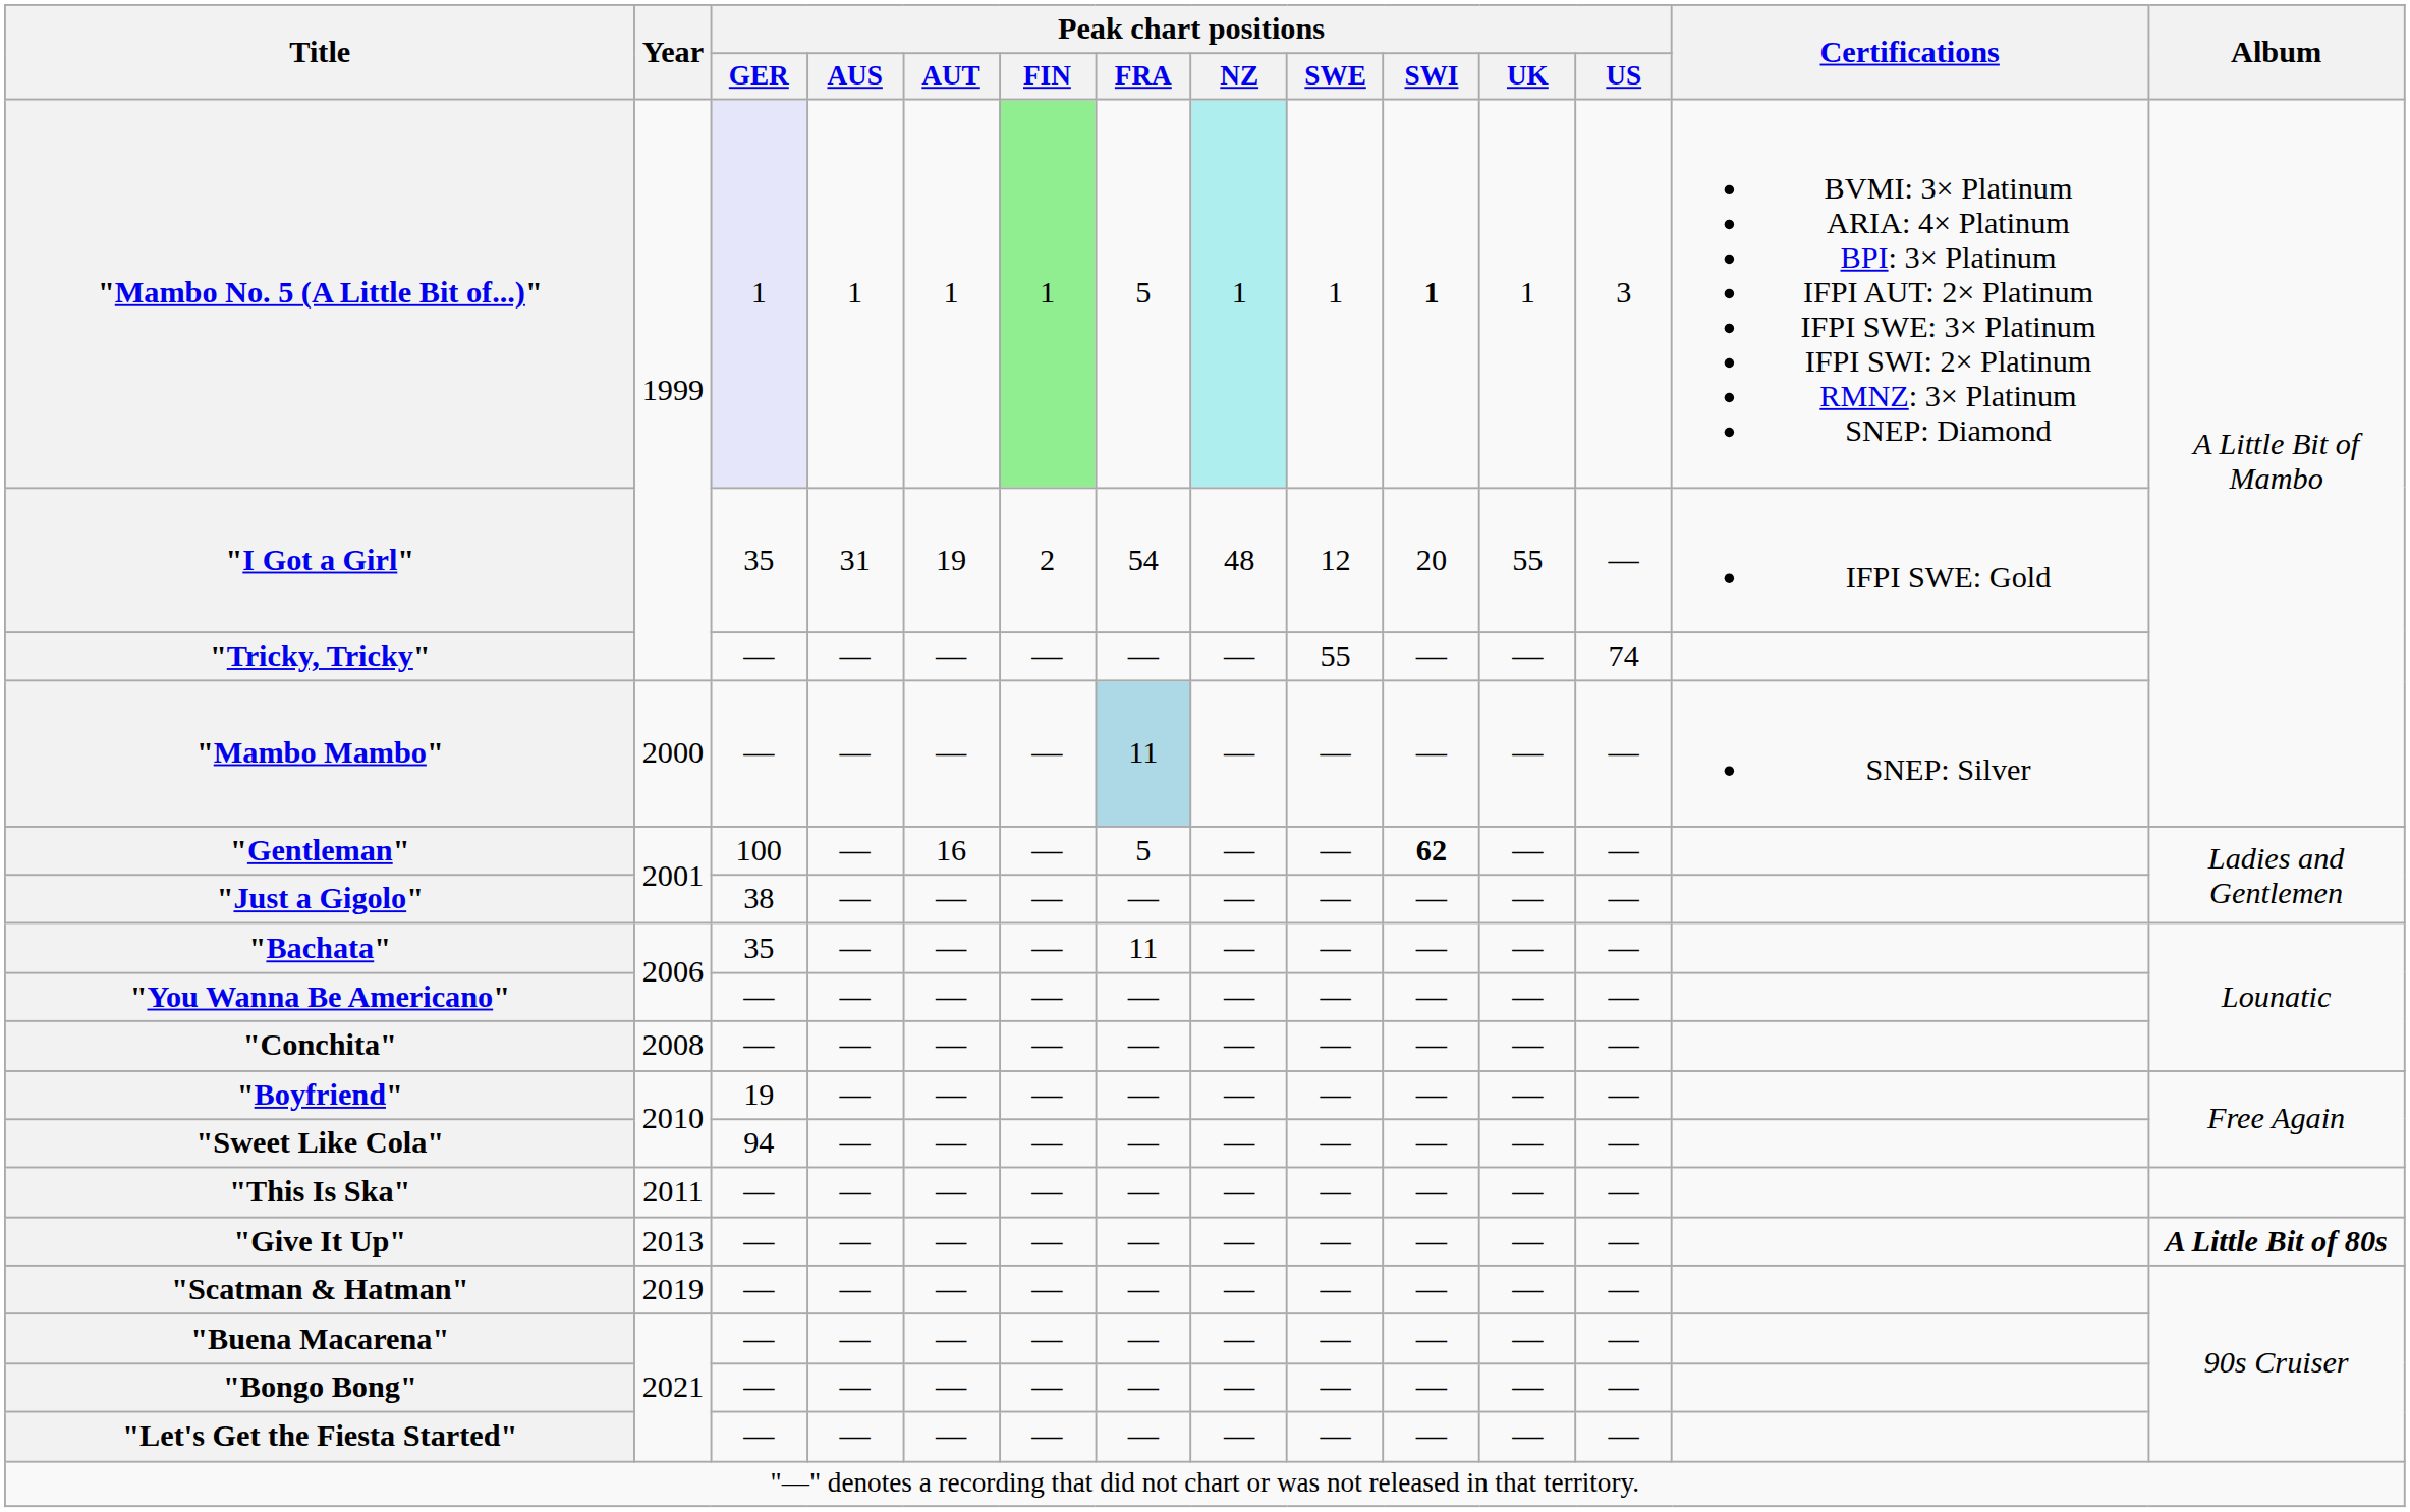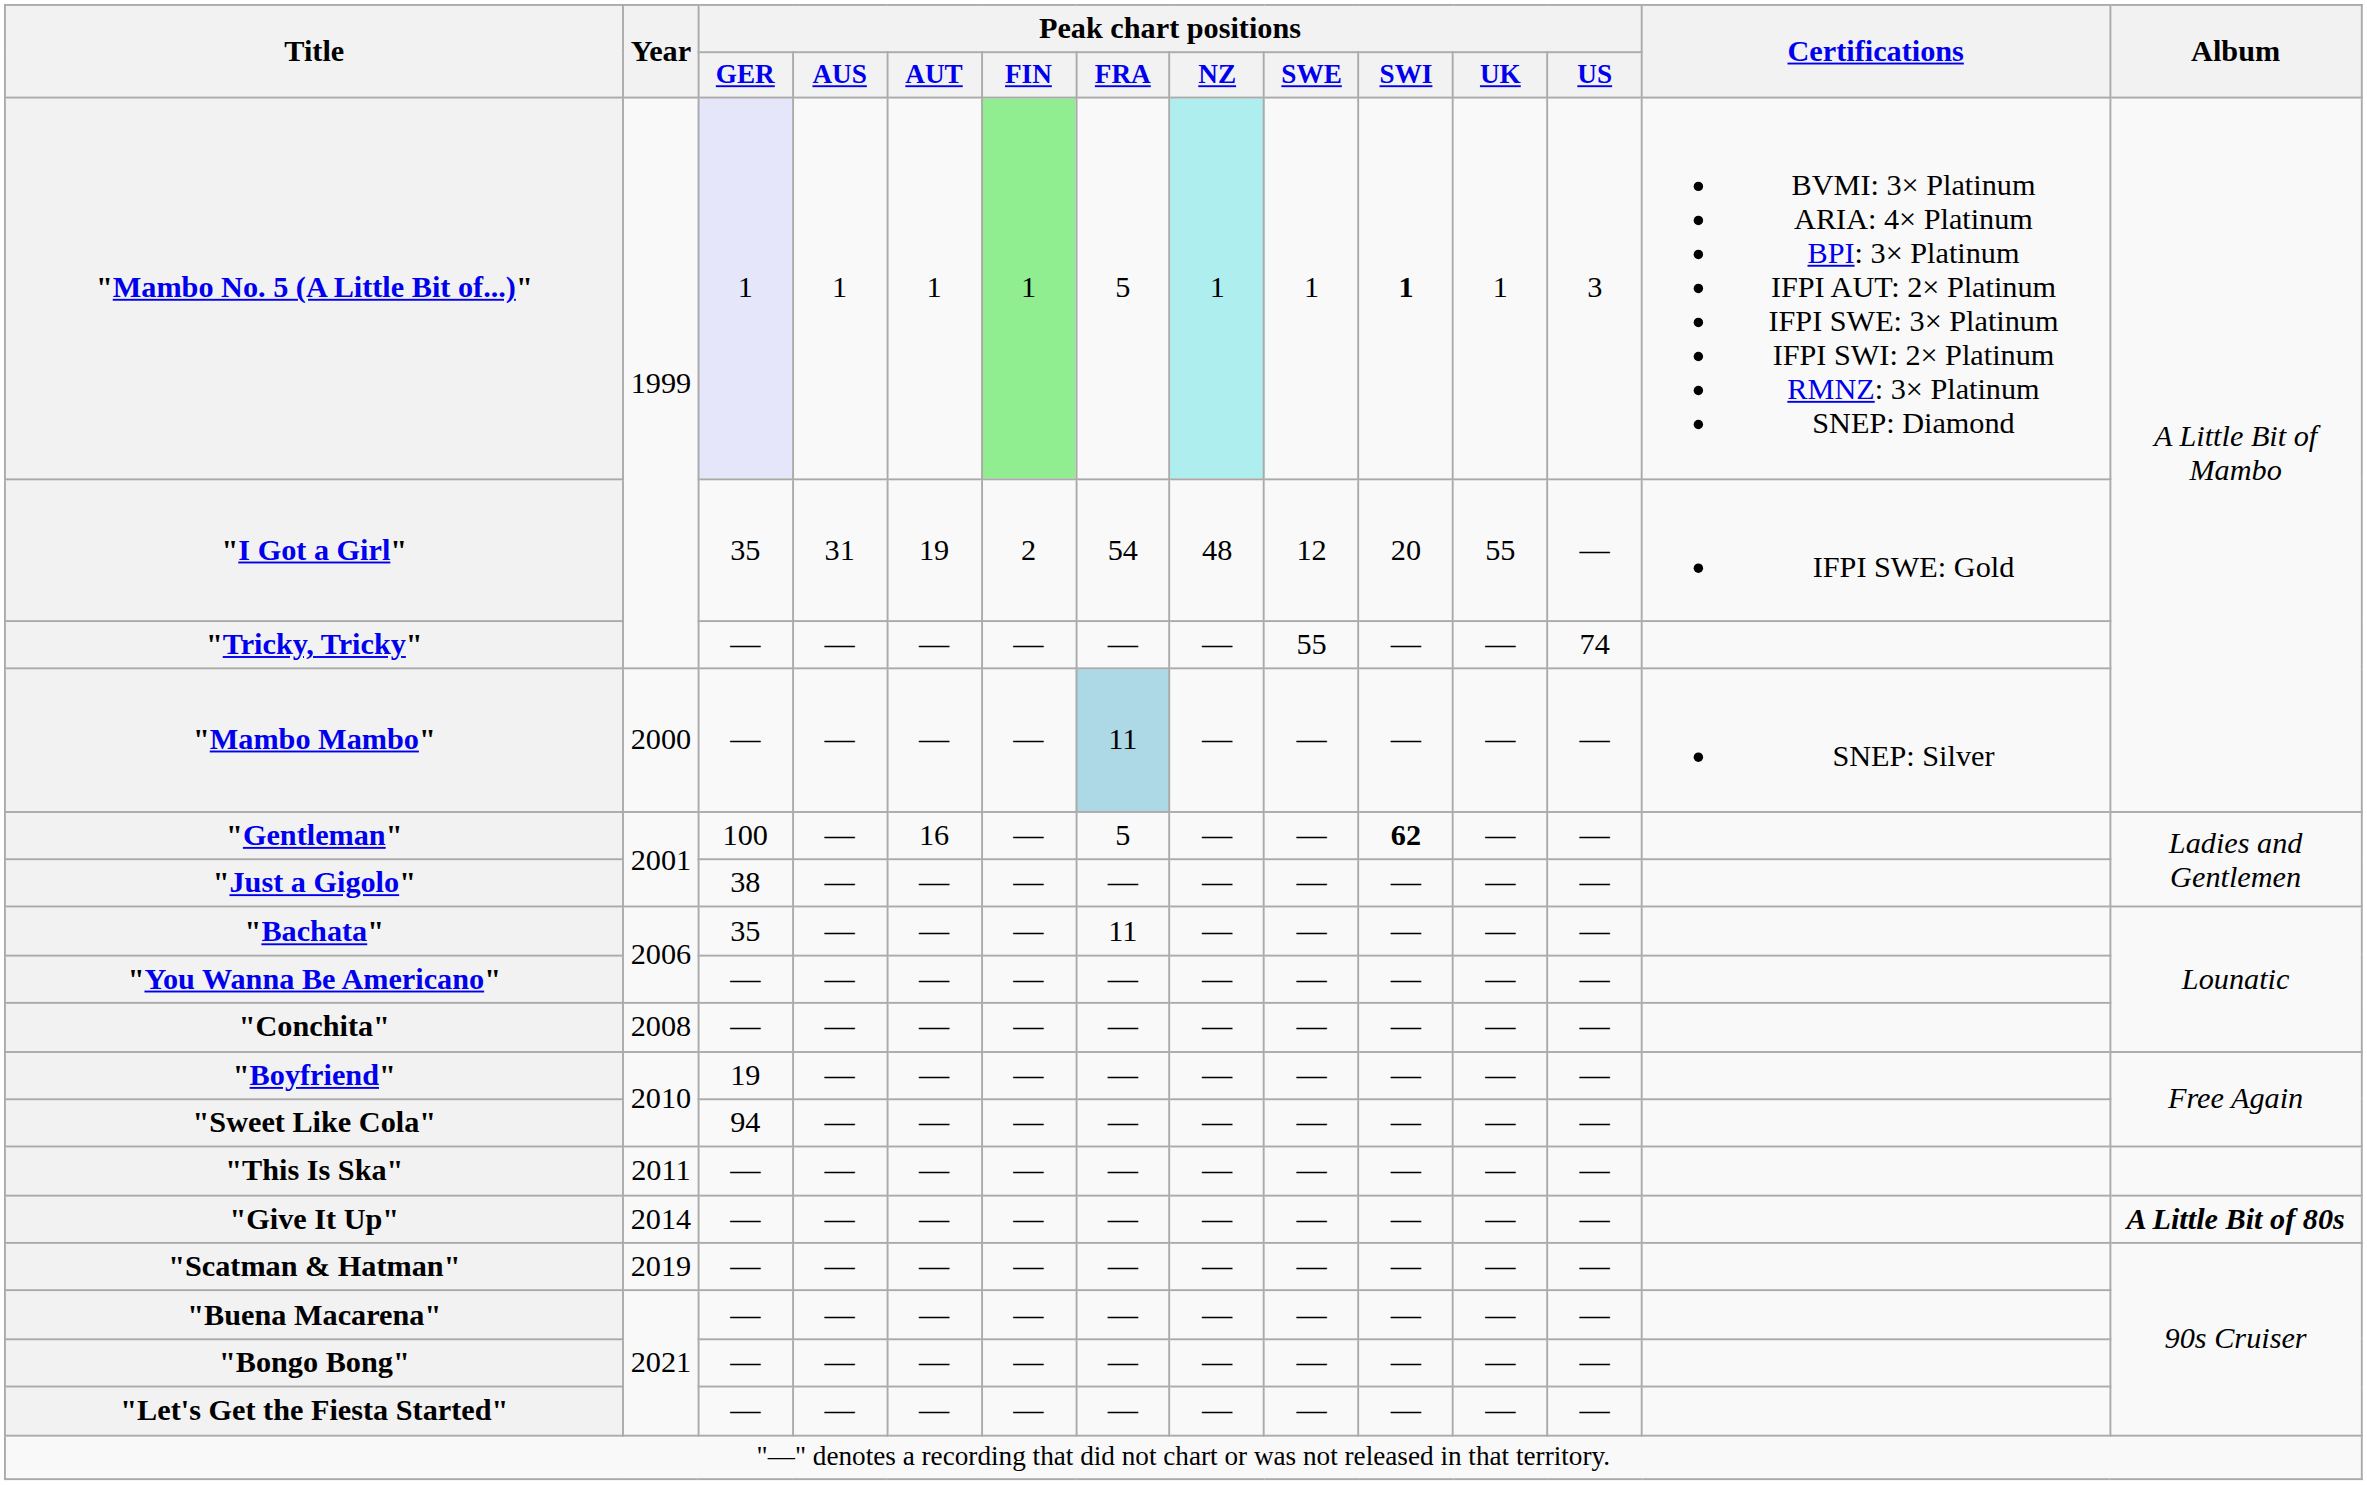"Give It Up" | Year: 2013 -> 2014
